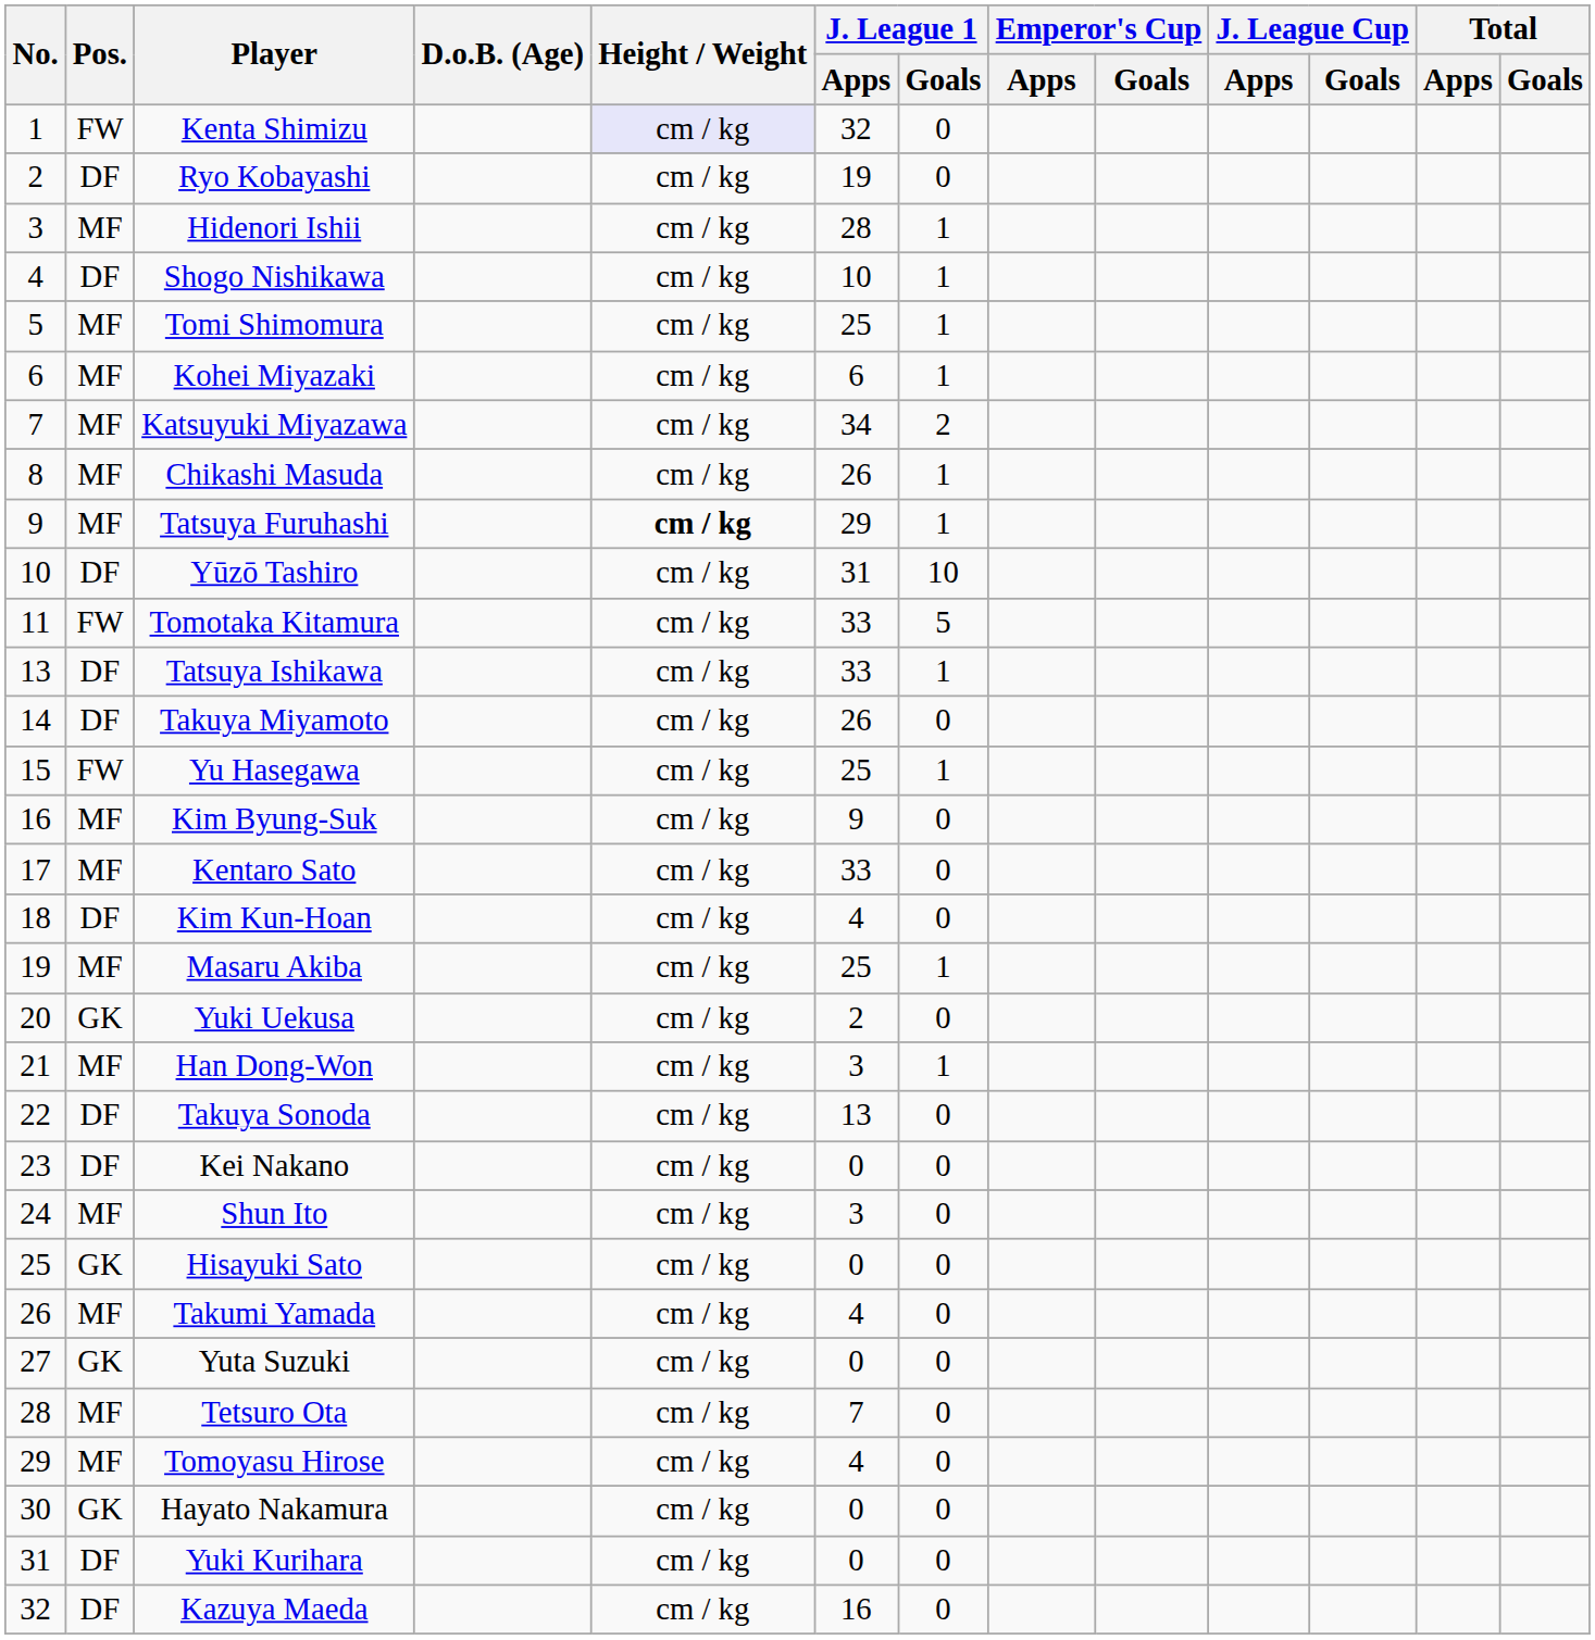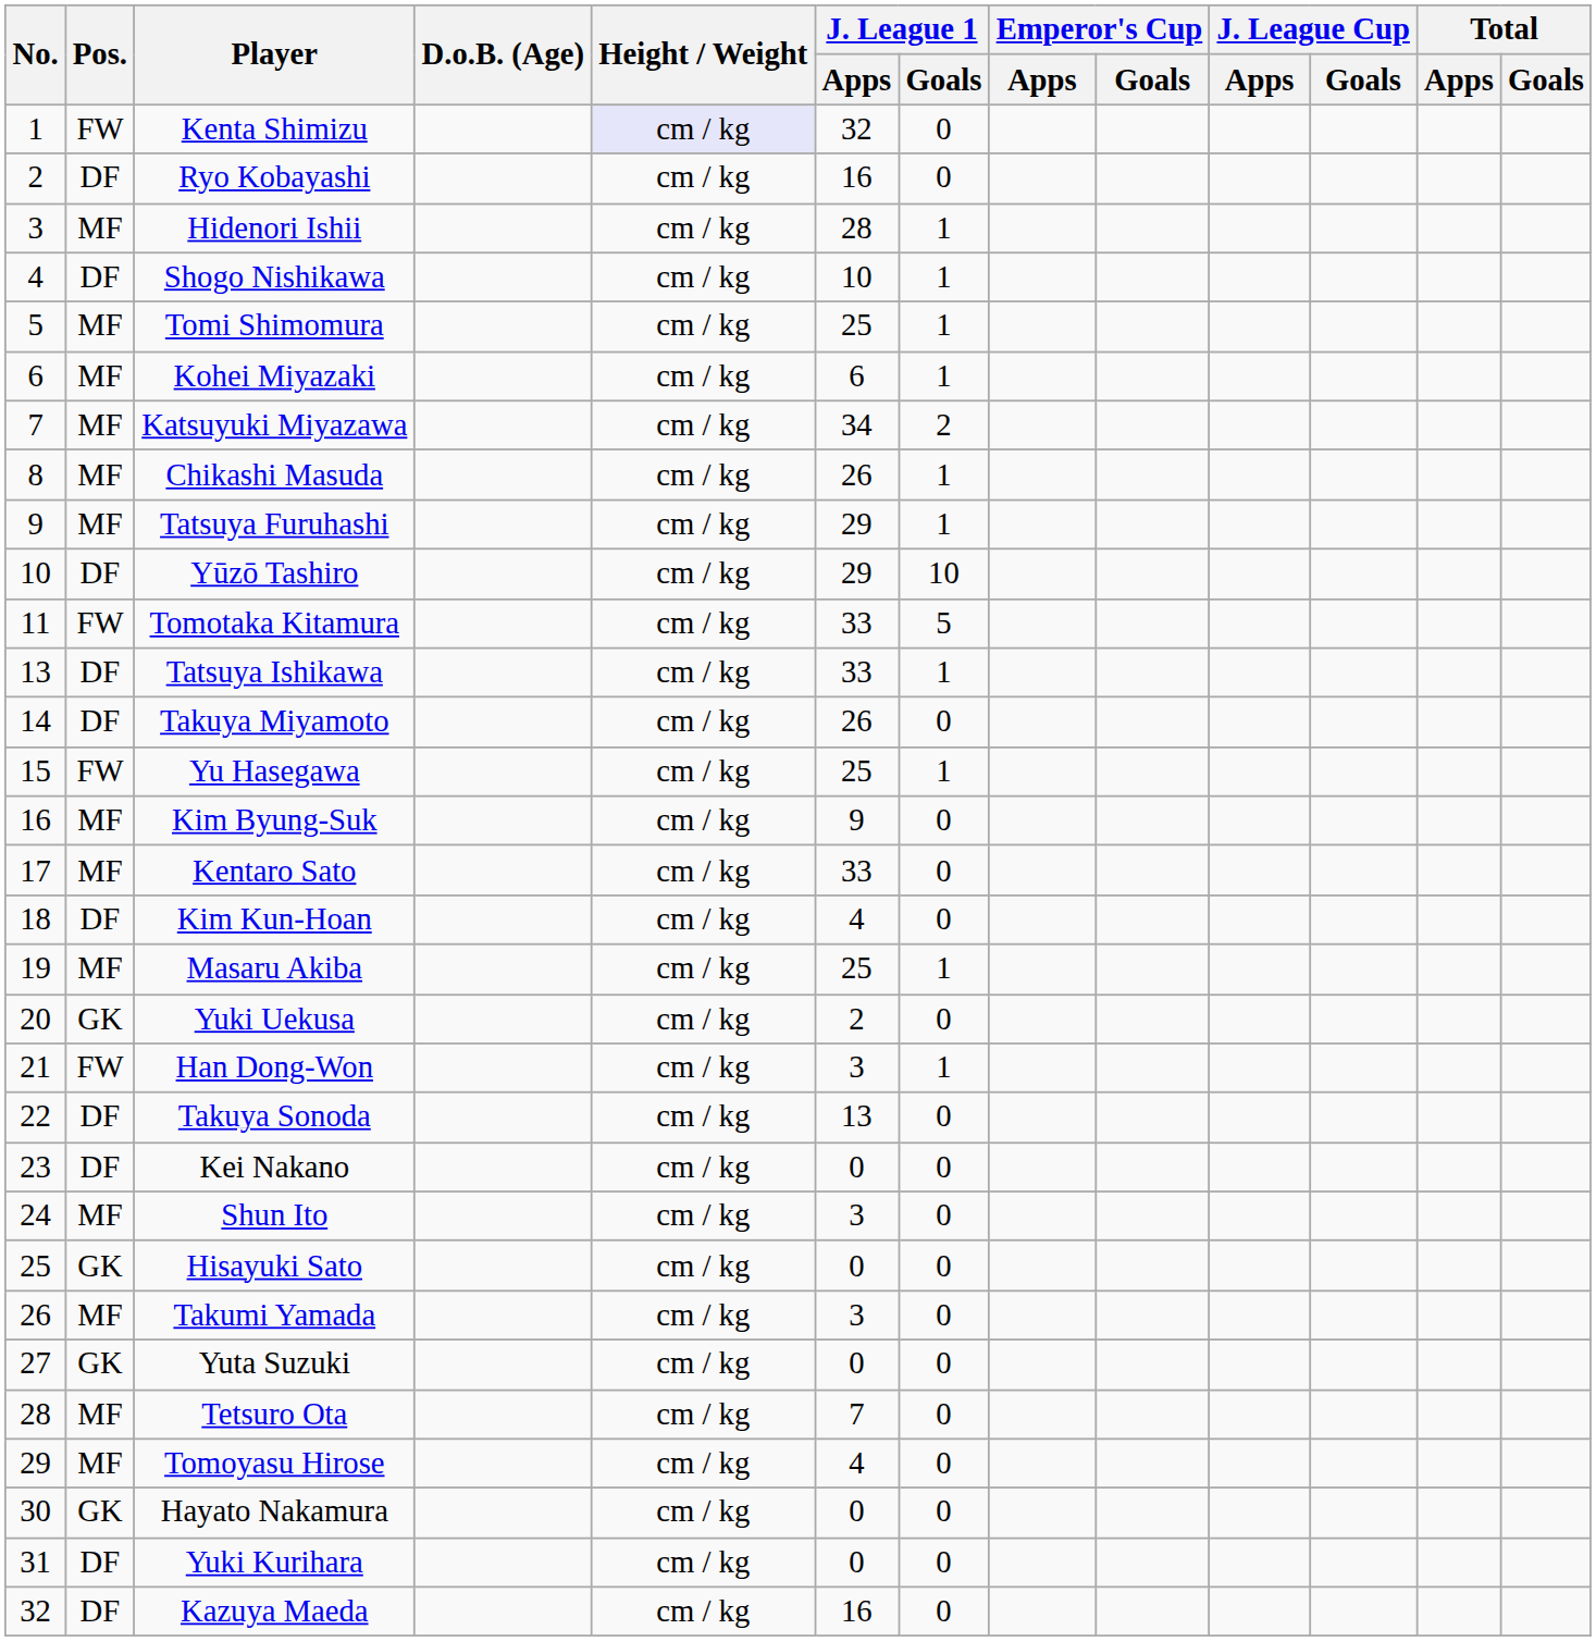Ryo Kobayashi | J. League 1 / Apps: 19 -> 16
Tatsuya Furuhashi | Height / Weight: bold -> normal
Yūzō Tashiro | J. League 1 / Apps: 31 -> 29
Han Dong-Won | Pos.: MF -> FW
Takumi Yamada | J. League 1 / Apps: 4 -> 3
